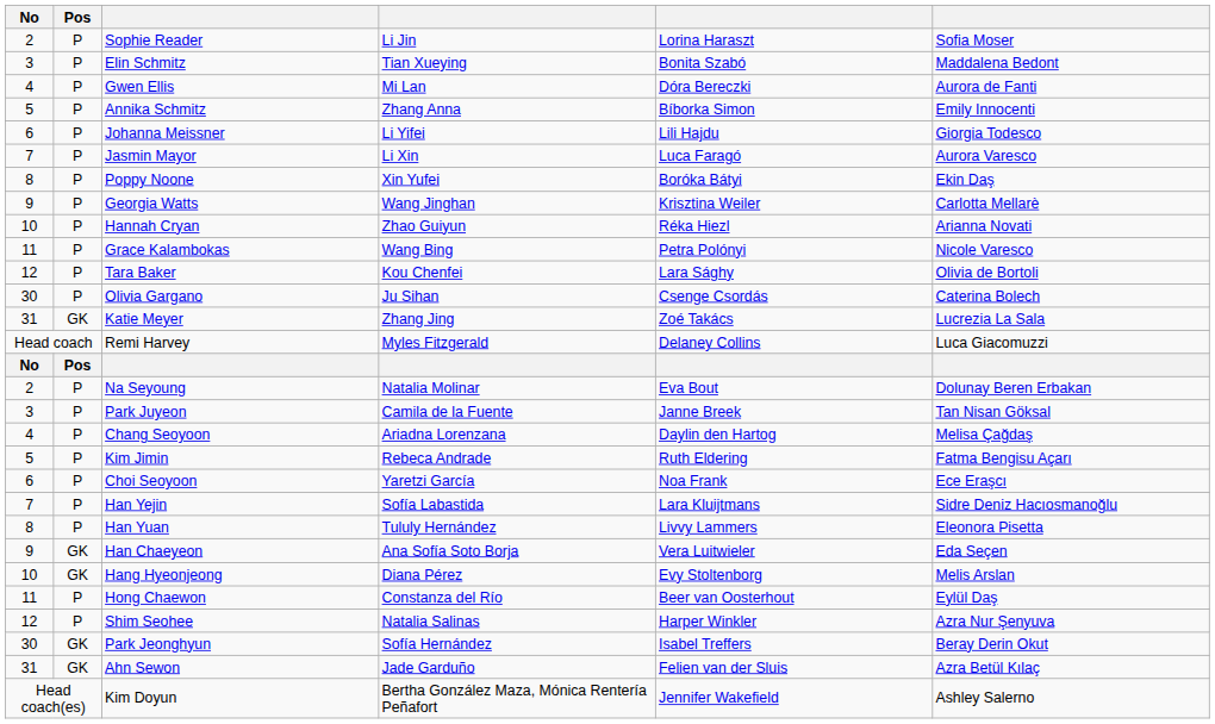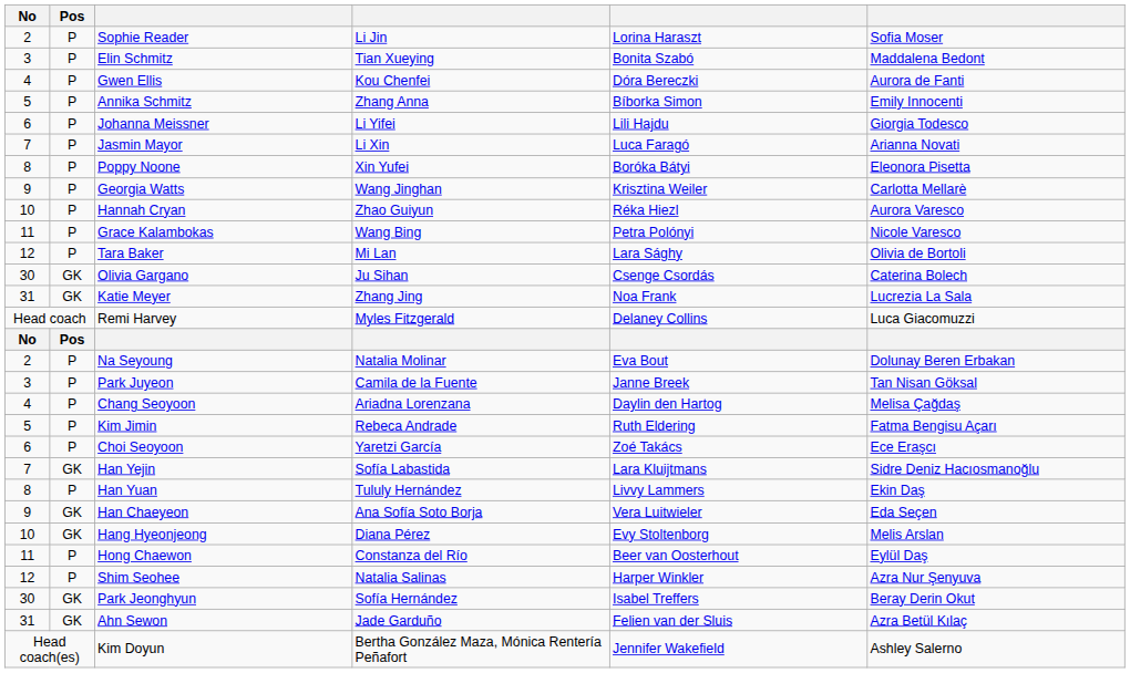Gwen Ellis | column 4: Mi Lan -> Kou Chenfei
Jasmin Mayor | column 6: Aurora Varesco -> Arianna Novati
Poppy Noone | column 6: Ekin Daş -> Eleonora Pisetta
Hannah Cryan | column 6: Arianna Novati -> Aurora Varesco
Tara Baker | column 4: Kou Chenfei -> Mi Lan
Olivia Gargano | Pos: P -> GK
Katie Meyer | column 5: Zoé Takács -> Noa Frank
Choi Seoyoon | column 5: Noa Frank -> Zoé Takács
Han Yejin | Pos: P -> GK
Han Yuan | column 6: Eleonora Pisetta -> Ekin Daş
